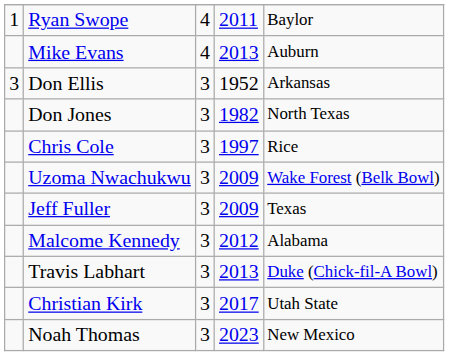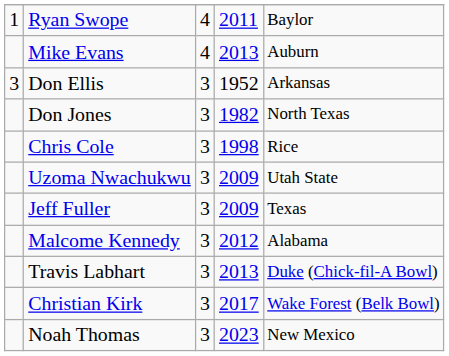Chris Cole | column 4: 1997 -> 1998
Uzoma Nwachukwu | column 5: Wake Forest (Belk Bowl) -> Utah State
Christian Kirk | column 5: Utah State -> Wake Forest (Belk Bowl)
